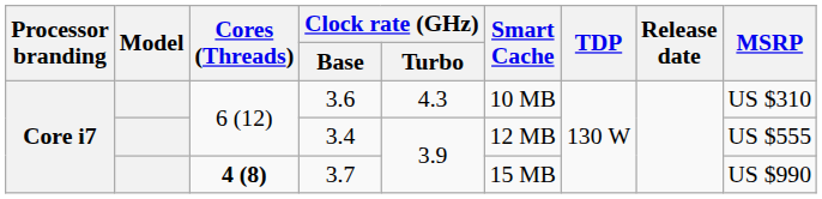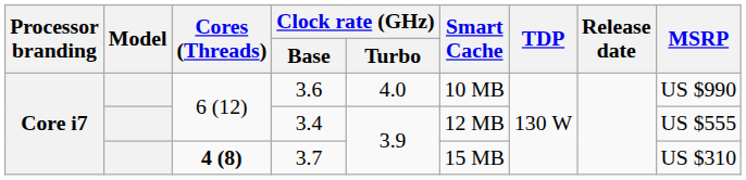3.6 | Clock rate (GHz) / Turbo: 4.3 -> 4.0
3.6 | MSRP: US $310 -> US $990
3.7 | MSRP: US $990 -> US $310
